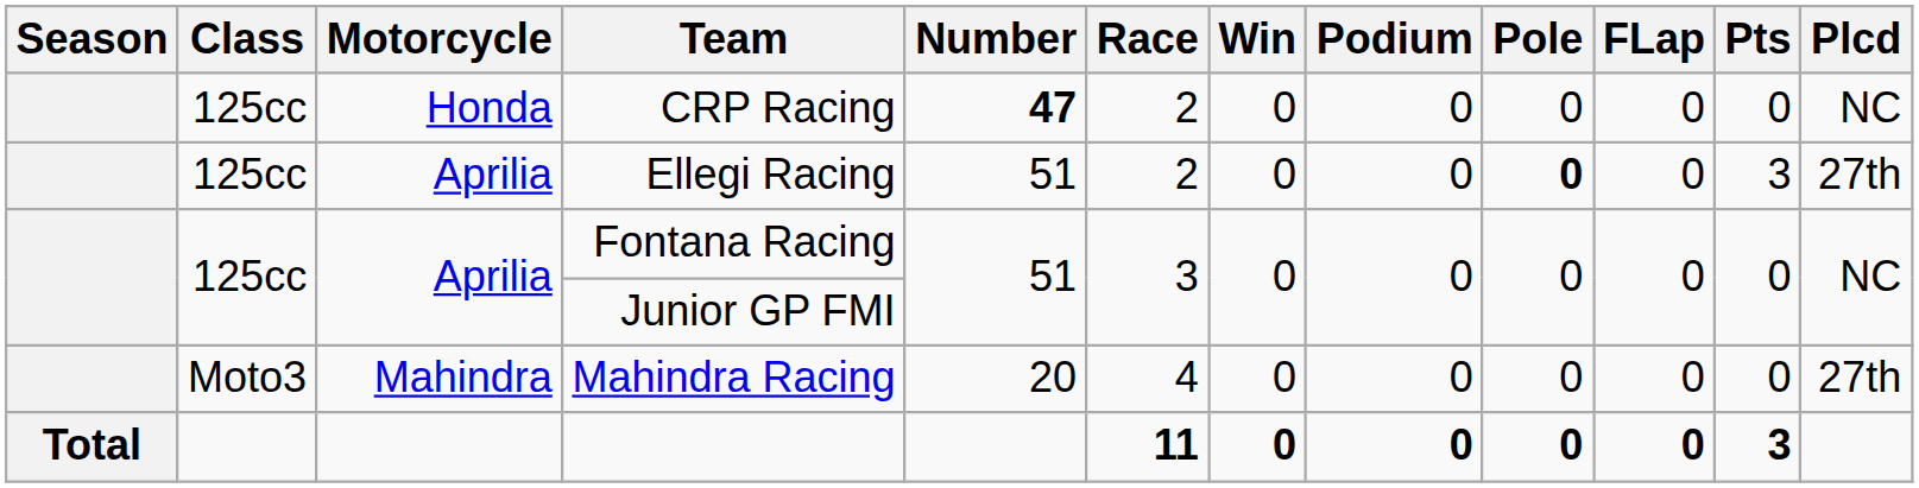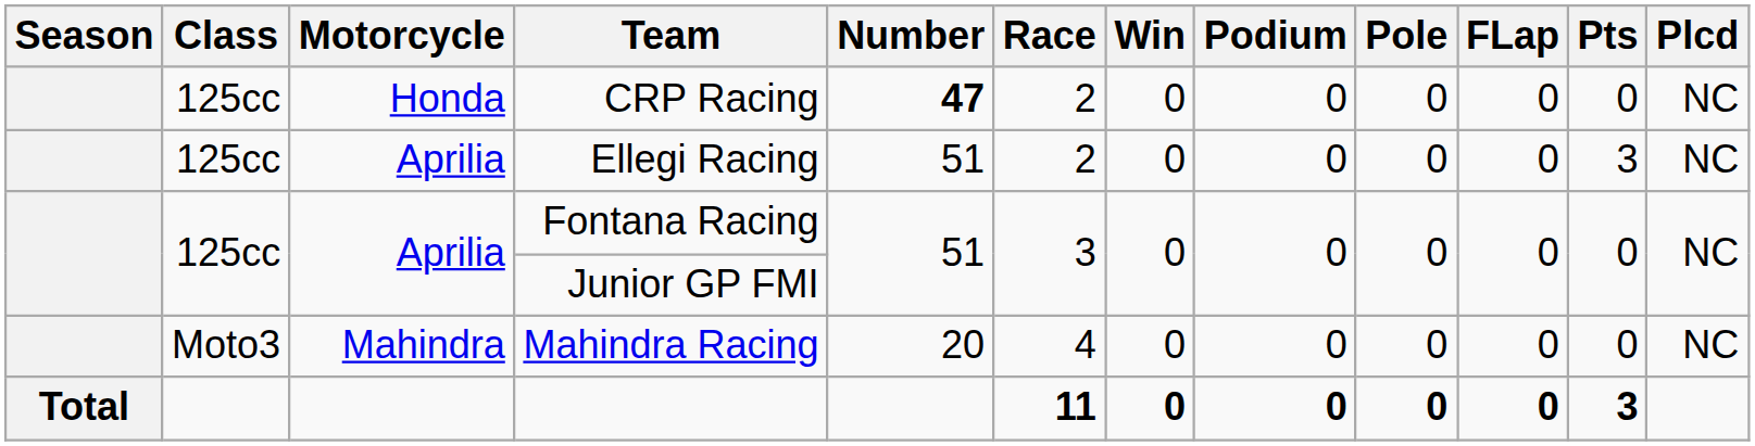Ellegi Racing | Pole: bold -> normal
Ellegi Racing | Plcd: 27th -> NC
Mahindra Racing | Plcd: 27th -> NC
